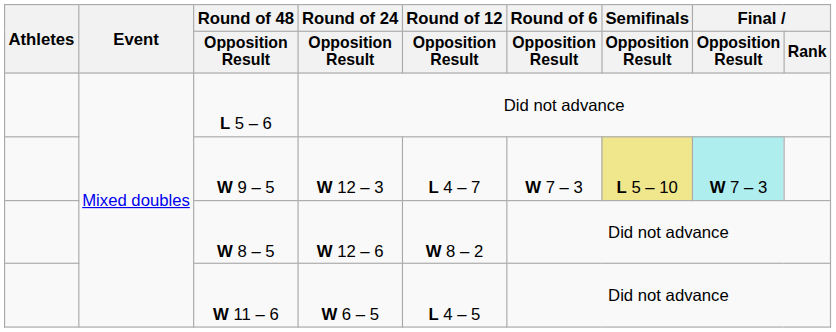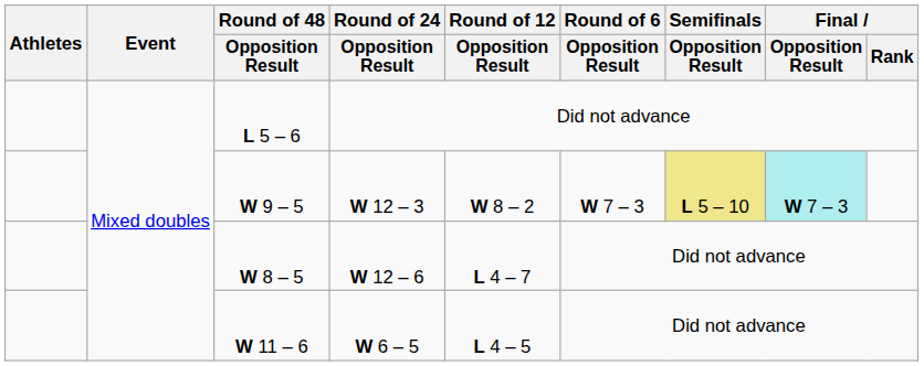W 9 – 5 | Round of 12 / Opposition Result: L 4 – 7 -> W 8 – 2
W 8 – 5 | Round of 12 / Opposition Result: W 8 – 2 -> L 4 – 7
